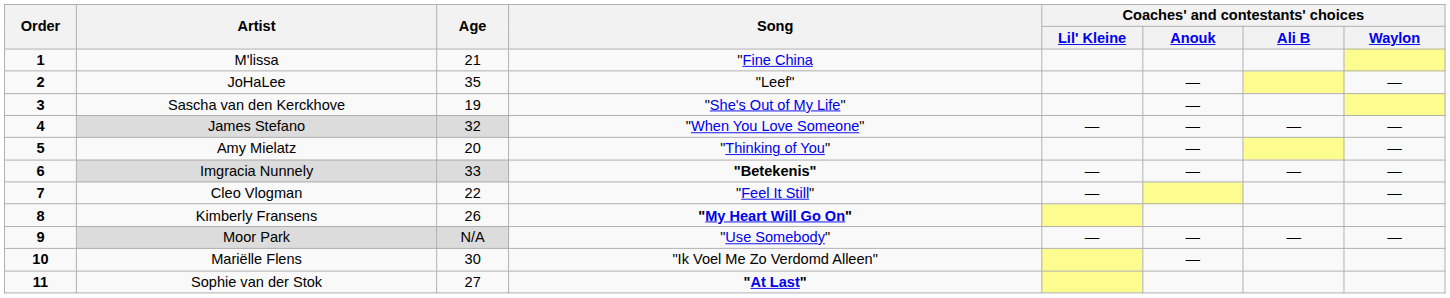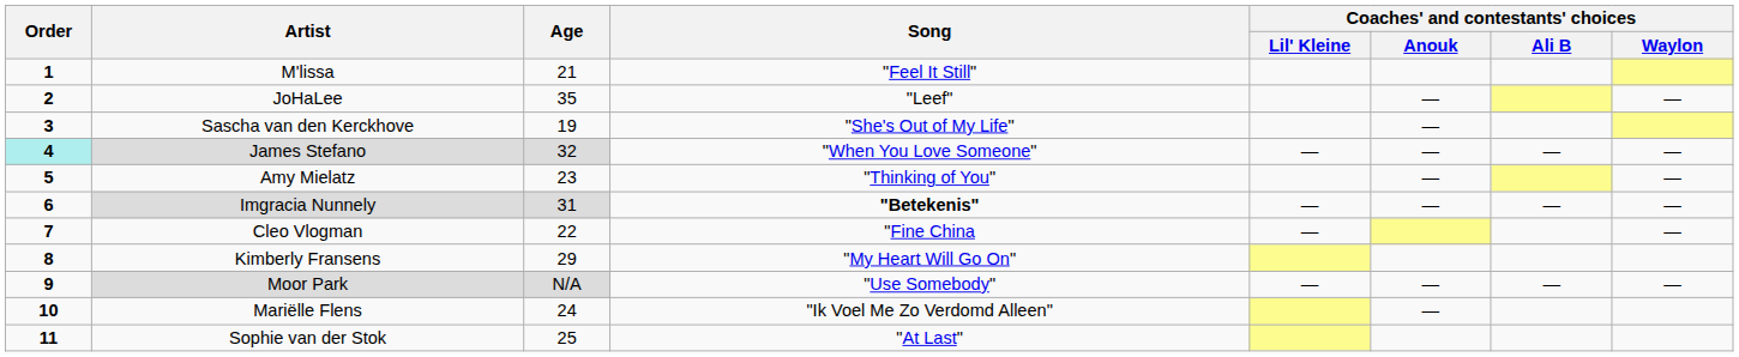M'lissa | Song: "Fine China -> "Feel It Still"
James Stefano | Order: no background -> paleturquoise background
Amy Mielatz | Age: 20 -> 23
Imgracia Nunnely | Age: 33 -> 31
Cleo Vlogman | Song: "Feel It Still" -> "Fine China
Kimberly Fransens | Age: 26 -> 29
Kimberly Fransens | Song: bold -> normal
Mariëlle Flens | Age: 30 -> 24
Sophie van der Stok | Age: 27 -> 25
Sophie van der Stok | Song: bold -> normal
